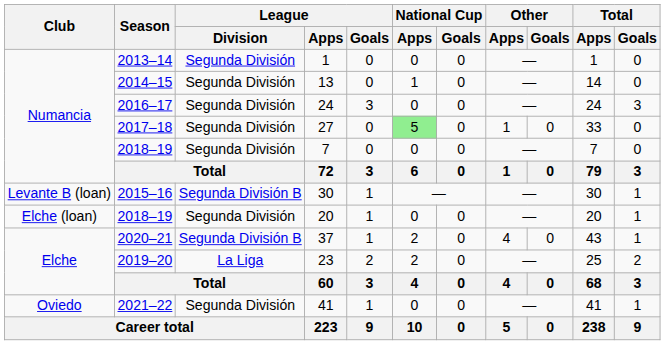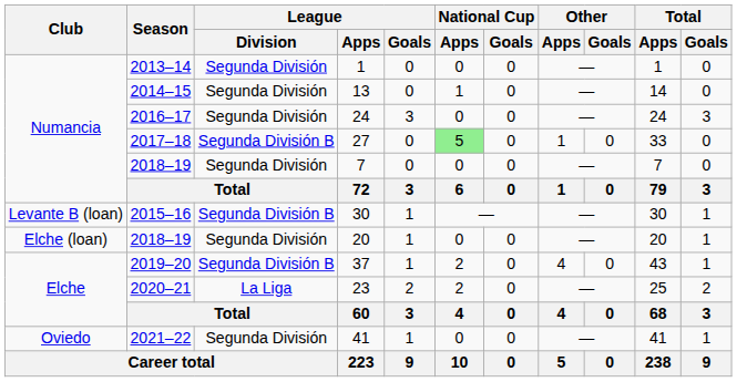27 | League / Division: Segunda División -> Segunda División B
37 | Season: 2020–21 -> 2019–20
23 | Season: 2019–20 -> 2020–21
